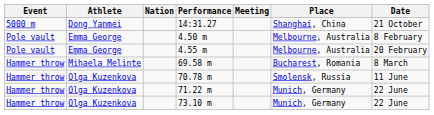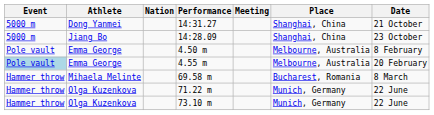+ row: 5000 m | Jiang Bo | 14:28.09 | Shanghai, China | 23 October
4.55 m | Event: no background -> lightblue background
- row: Hammer throw | Olga Kuzenkova | 70.78 m | Smolensk, Russia | 11 June
